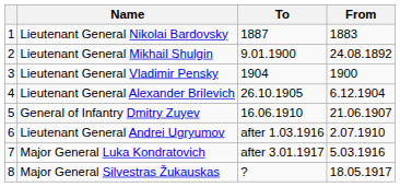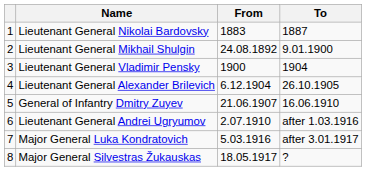columns swapped: From <-> To
